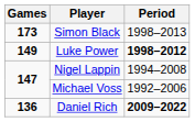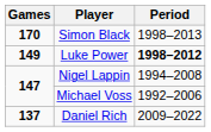Simon Black | Games: 173 -> 170
Daniel Rich | Games: 136 -> 137
Daniel Rich | Period: bold -> normal
